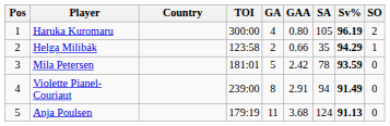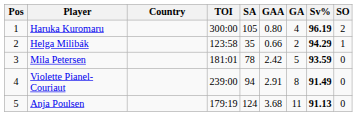columns swapped: GA <-> SA
